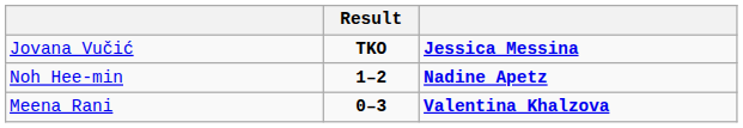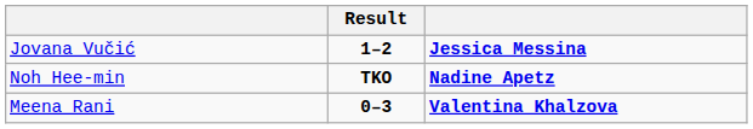Jovana Vučić | Result: TKO -> 1–2
Noh Hee-min | Result: 1–2 -> TKO
